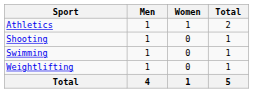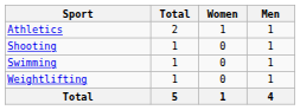columns swapped: Men <-> Total
